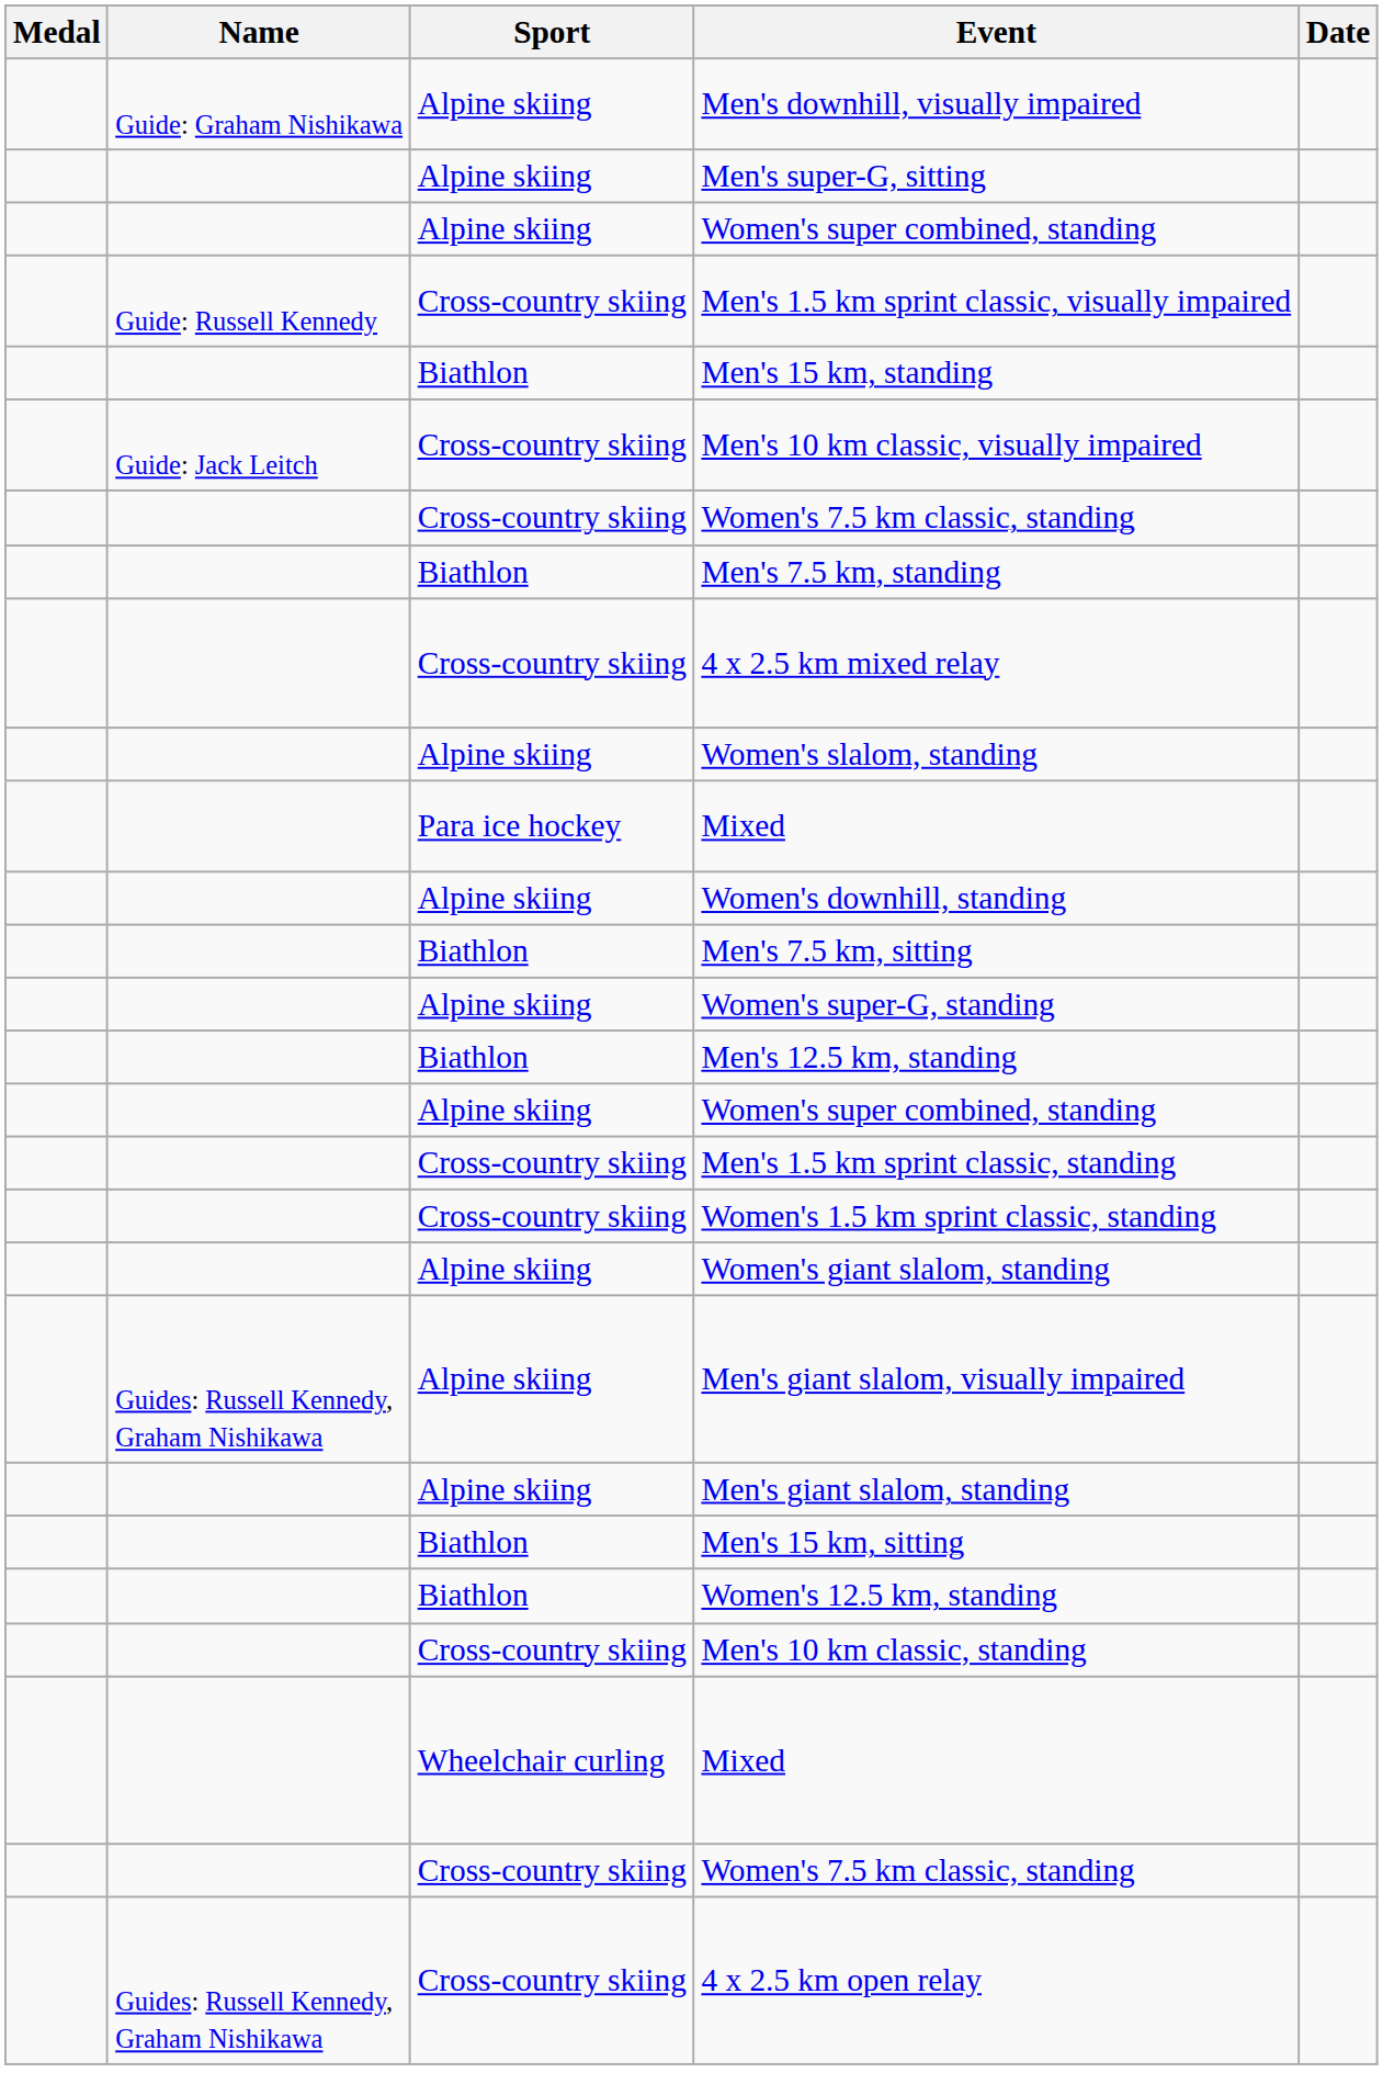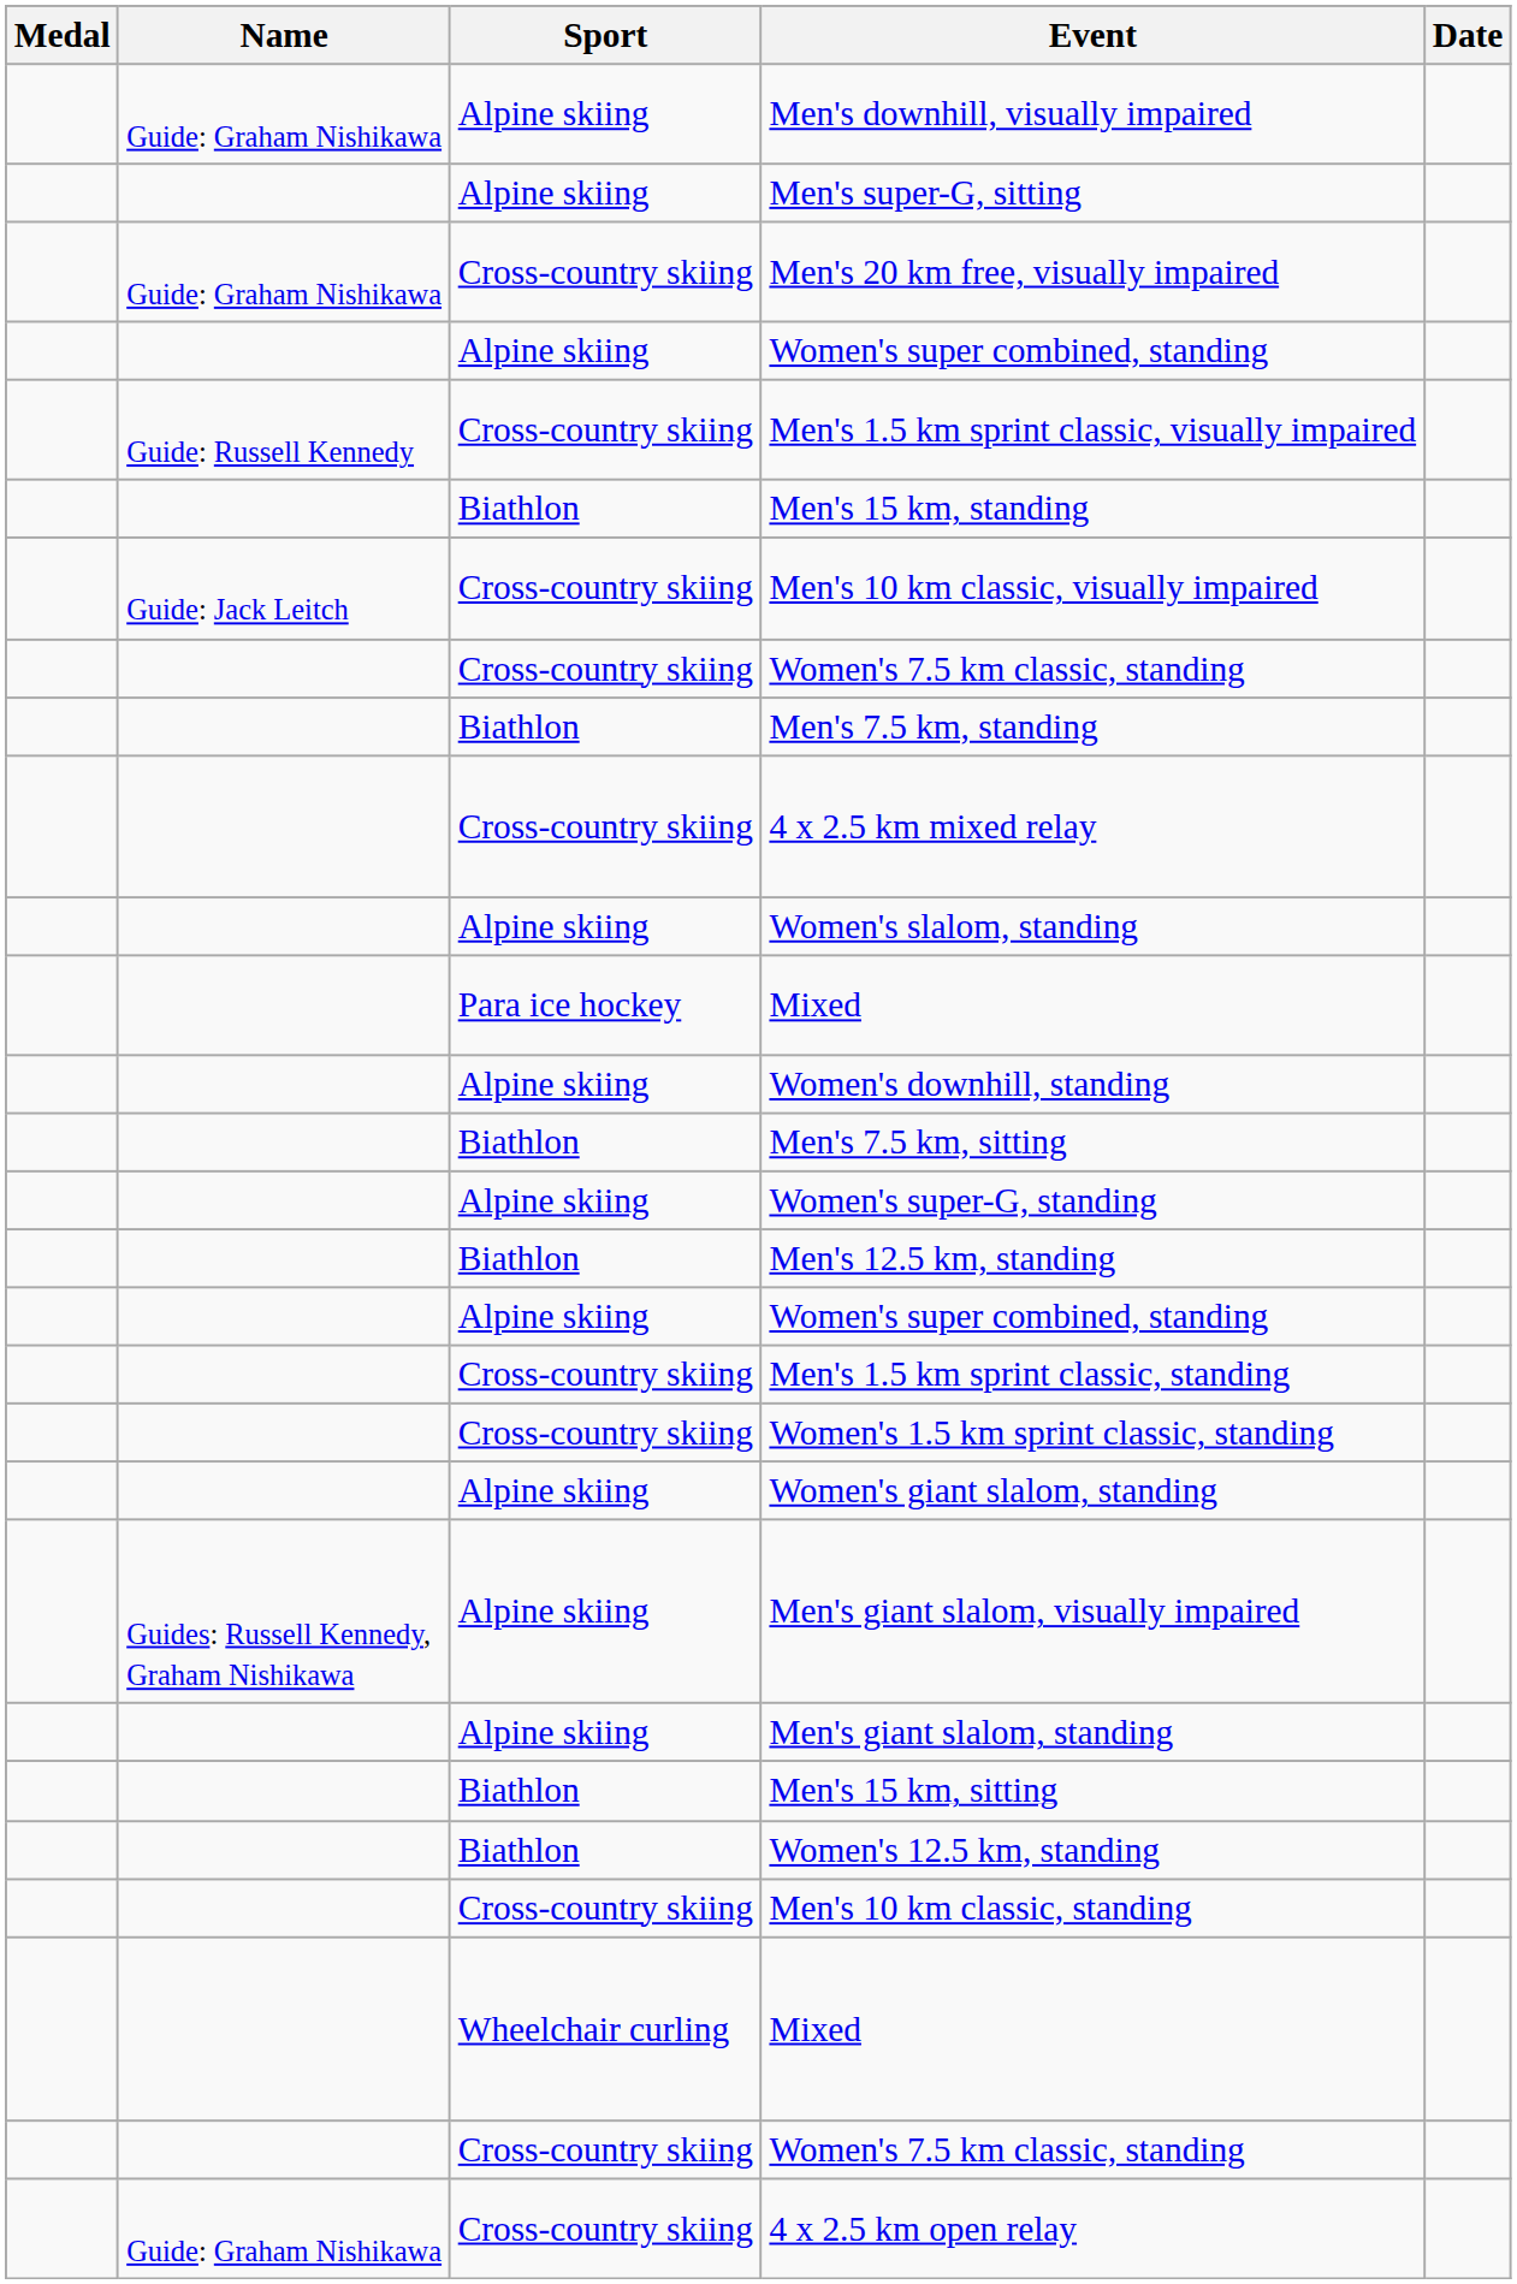+ row: Guide: Graham Nishikawa | Cross-country skiing | Men's 20 km free, visually impaired
4 x 2.5 km open relay | Name: Guides: Russell Kennedy, Graham Nishikawa -> Guide: Graham Nishikawa
